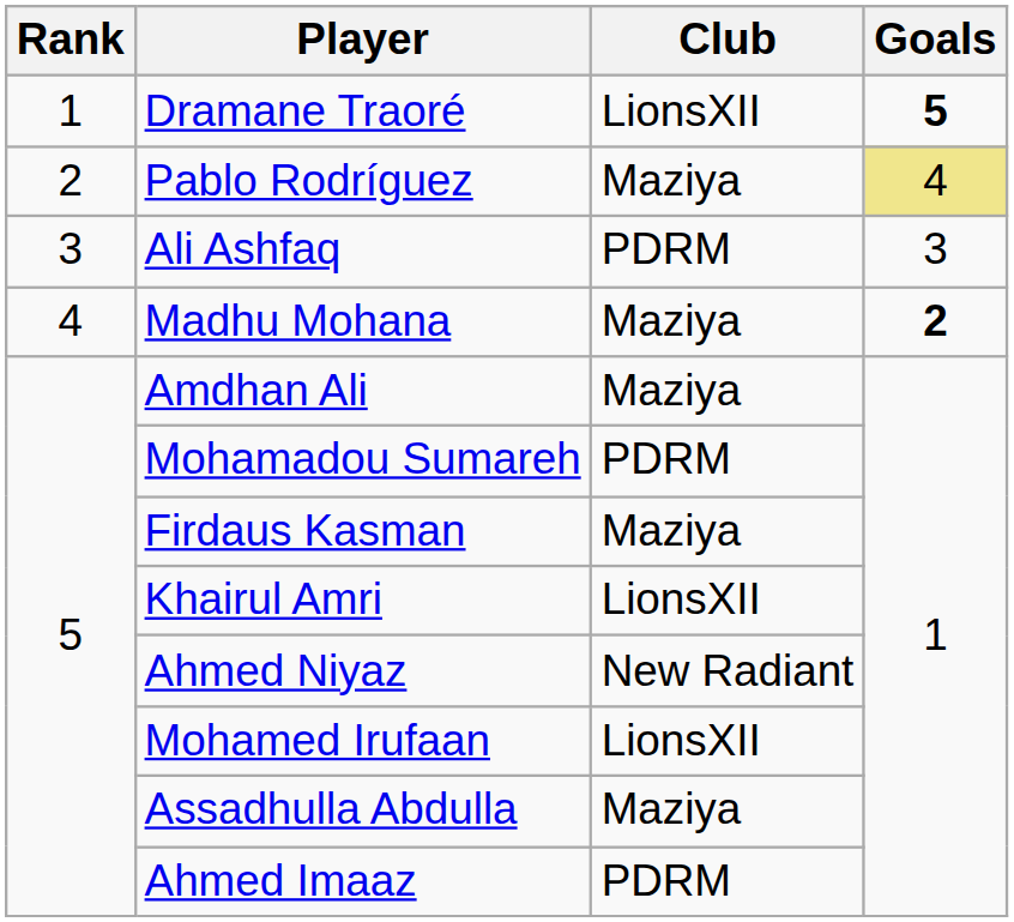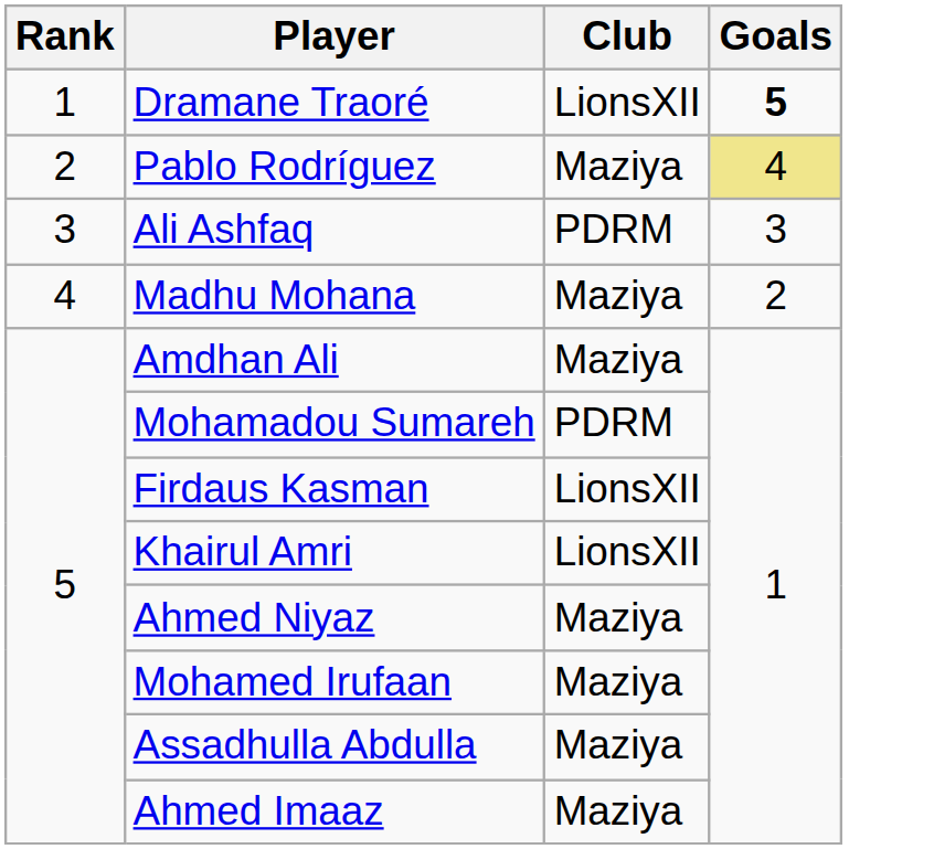Madhu Mohana | Goals: bold -> normal
Firdaus Kasman | Club: Maziya -> LionsXII
Ahmed Niyaz | Club: New Radiant -> Maziya
Mohamed Irufaan | Club: LionsXII -> Maziya
Ahmed Imaaz | Club: PDRM -> Maziya
